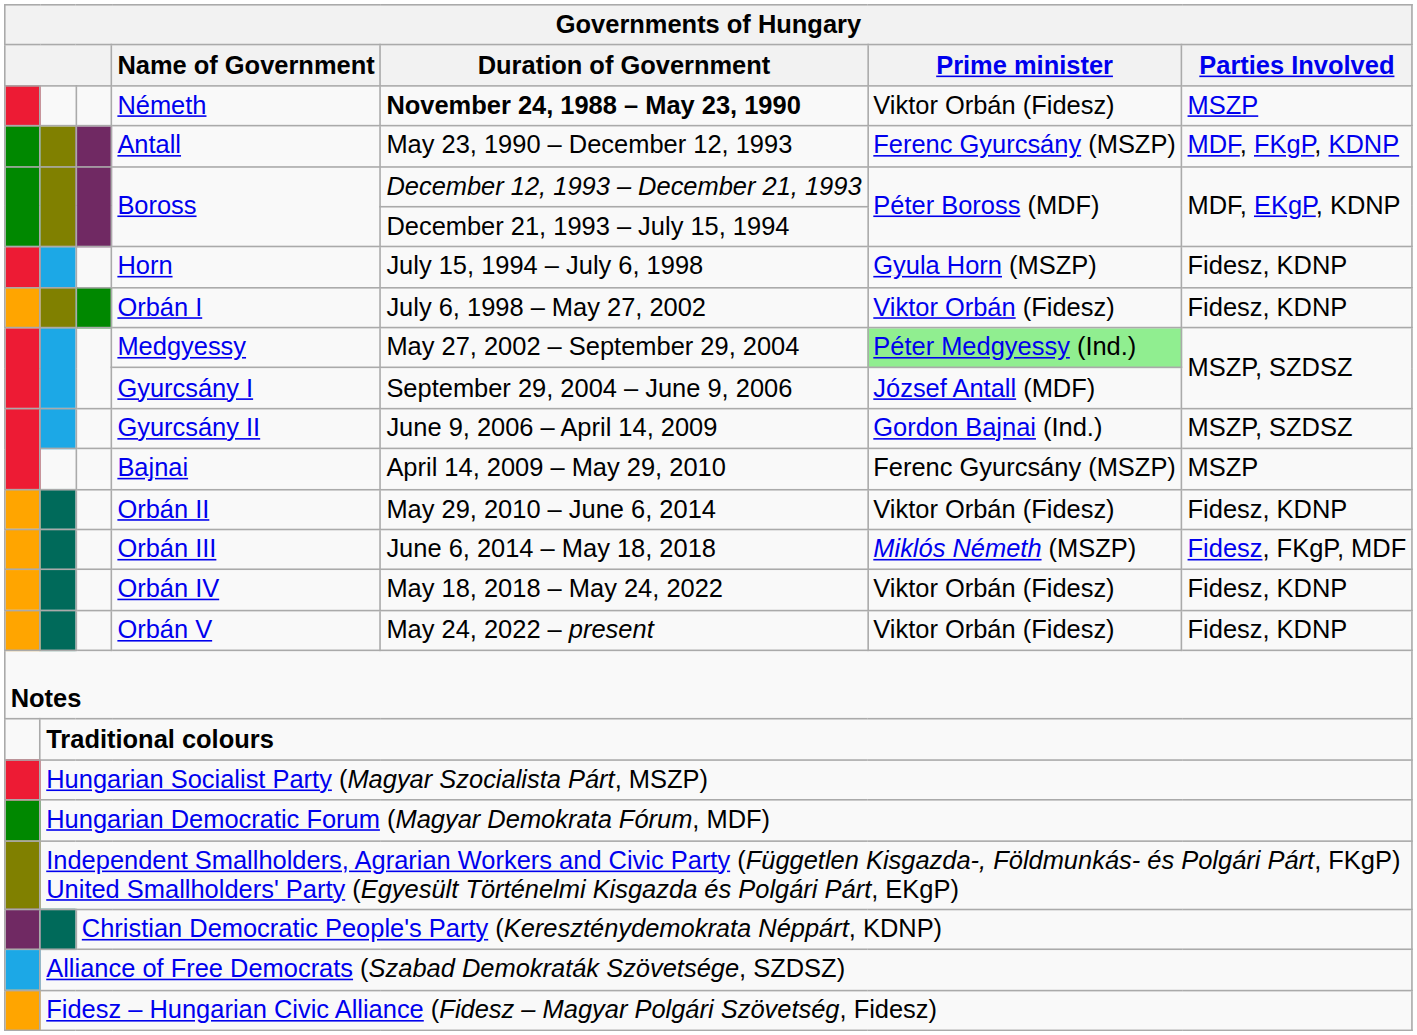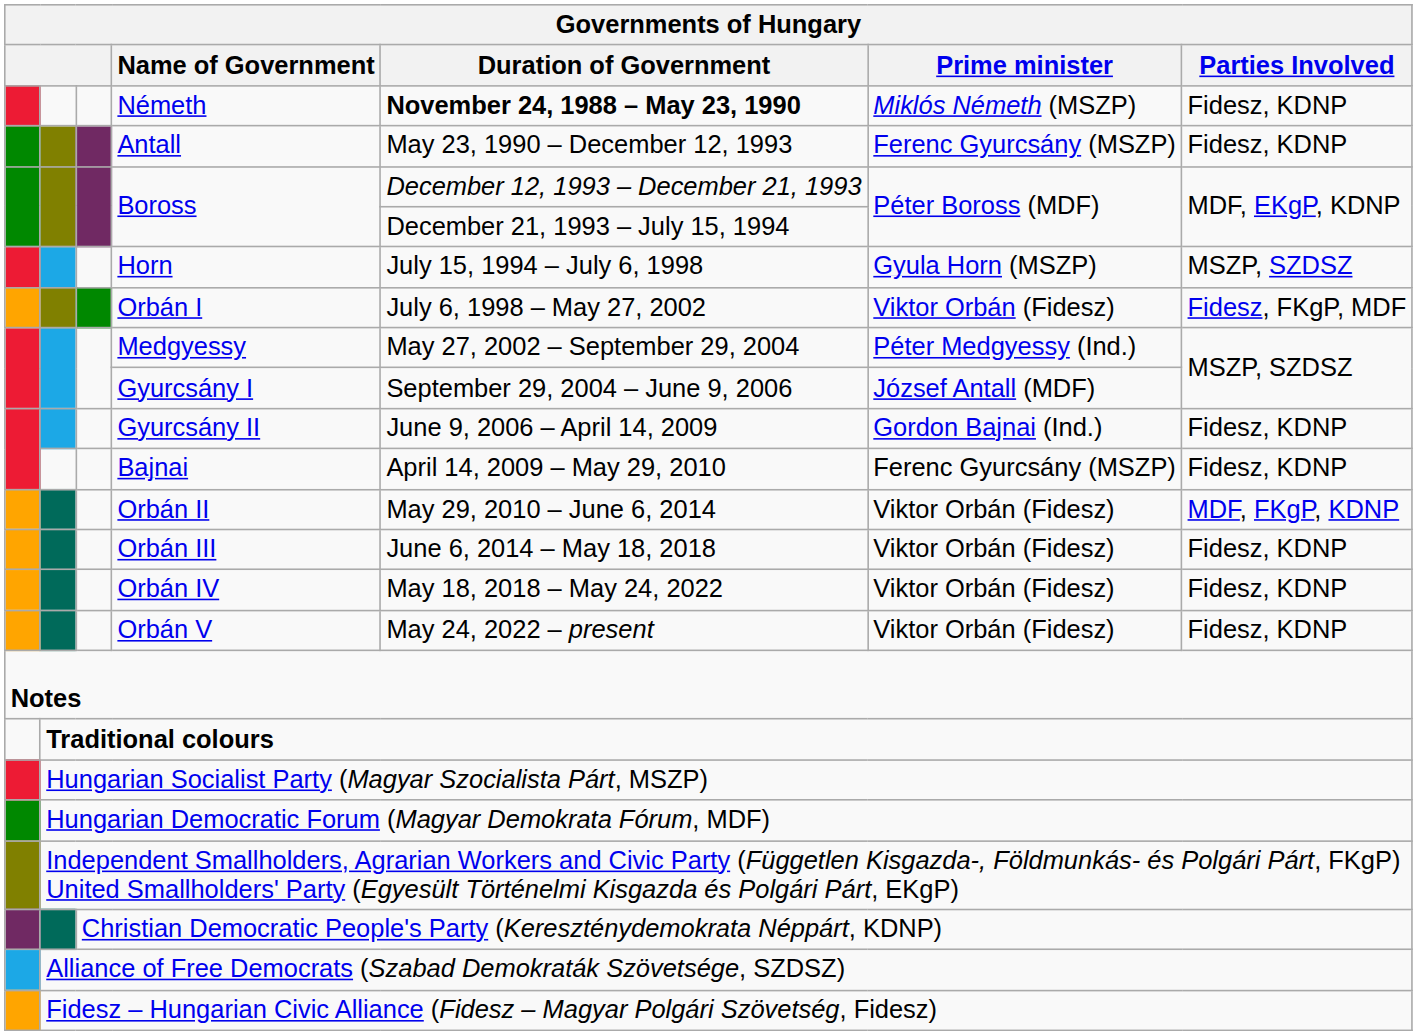Németh | Prime minister: Viktor Orbán (Fidesz) -> Miklós Németh (MSZP)
Németh | Parties Involved: MSZP -> Fidesz, KDNP
Antall | Parties Involved: MDF, FKgP, KDNP -> Fidesz, KDNP
Horn | Parties Involved: Fidesz, KDNP -> MSZP, SZDSZ
Orbán I | Parties Involved: Fidesz, KDNP -> Fidesz, FKgP, MDF
Medgyessy | Prime minister: lightgreen background -> no background
Gyurcsány II | Parties Involved: MSZP, SZDSZ -> Fidesz, KDNP
Bajnai | Parties Involved: MSZP -> Fidesz, KDNP
Orbán II | Parties Involved: Fidesz, KDNP -> MDF, FKgP, KDNP
Orbán III | Prime minister: Miklós Németh (MSZP) -> Viktor Orbán (Fidesz)
Orbán III | Parties Involved: Fidesz, FKgP, MDF -> Fidesz, KDNP
